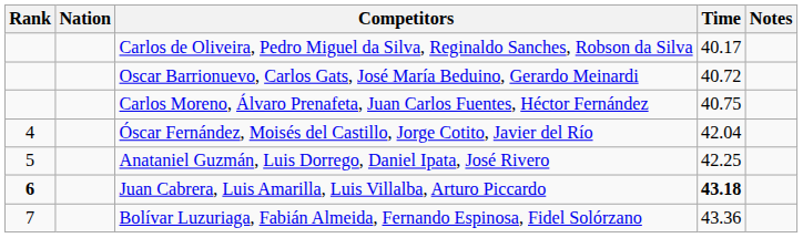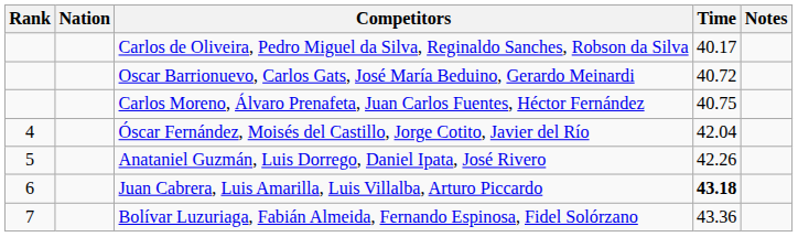Anataniel Guzmán, Luis Dorrego, Daniel Ipata, José Rivero | Time: 42.25 -> 42.26
Juan Cabrera, Luis Amarilla, Luis Villalba, Arturo Piccardo | Rank: bold -> normal
